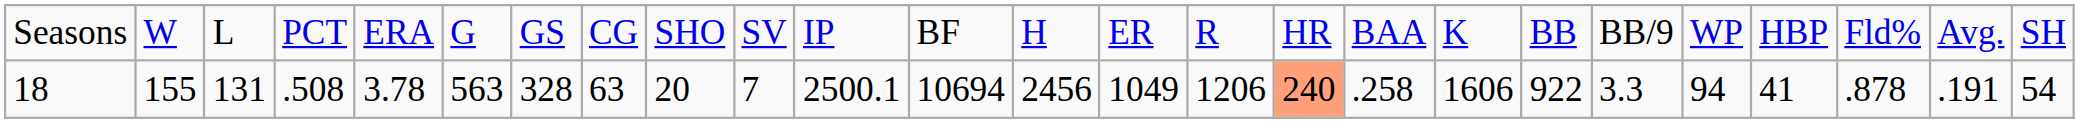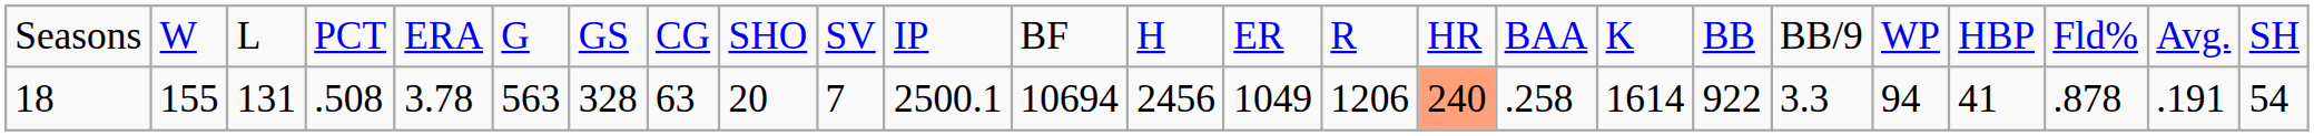18 | column 18: 1606 -> 1614
